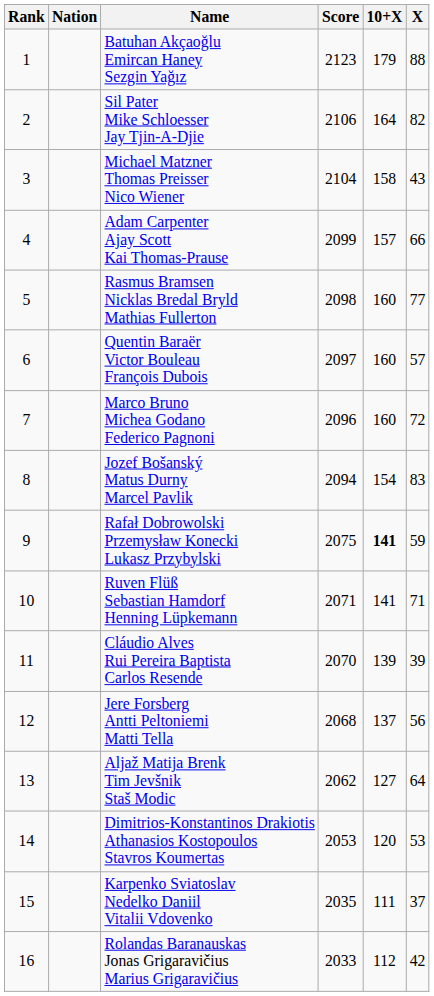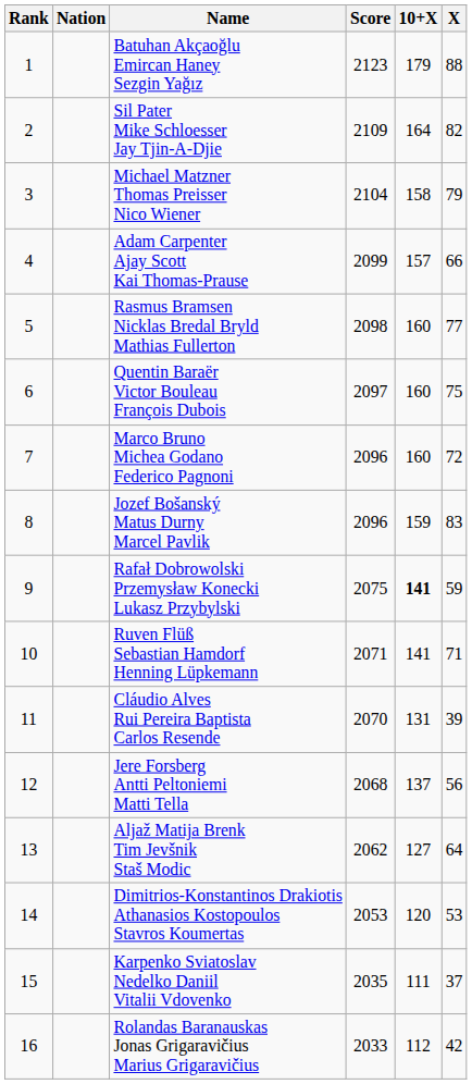Sil Pater Mike Schloesser Jay Tjin-A-Djie | Score: 2106 -> 2109
Michael Matzner Thomas Preisser Nico Wiener | X: 43 -> 79
Quentin Baraër Victor Bouleau François Dubois | X: 57 -> 75
Jozef Bošanský Matus Durny Marcel Pavlik | Score: 2094 -> 2096
Jozef Bošanský Matus Durny Marcel Pavlik | 10+X: 154 -> 159
Cláudio Alves Rui Pereira Baptista Carlos Resende | 10+X: 139 -> 131
